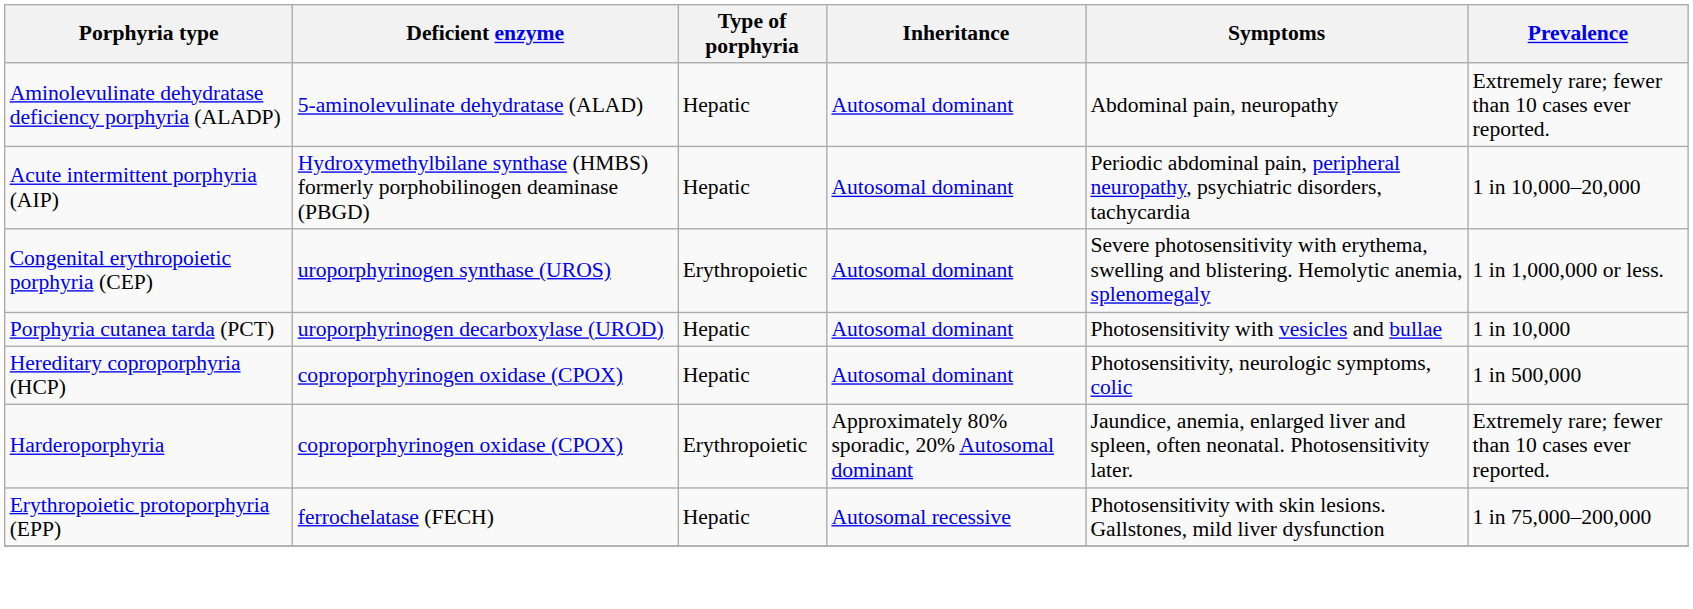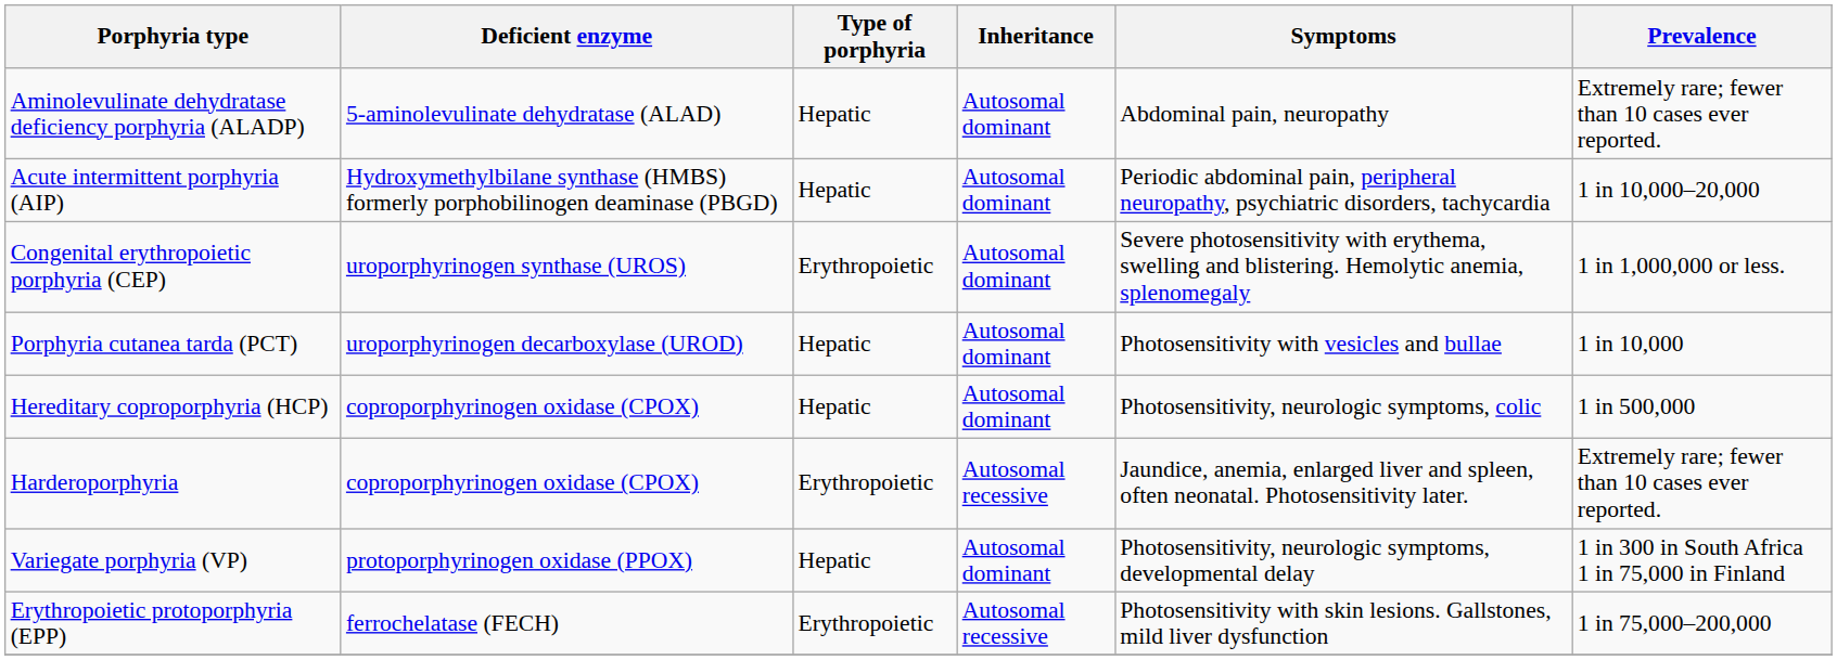Harderoporphyria | Inheritance: Approximately 80% sporadic, 20% Autosomal dominant -> Autosomal recessive
+ row: Variegate porphyria (VP) | protoporphyrinogen oxidase (PPOX) | Hepatic | Autosomal dominant | Photosensitivity, neurologic symptoms, developmental delay | 1 in 300 in South Africa 1 in 75,000 in Finland
Erythropoietic protoporphyria (EPP) | Type of porphyria: Hepatic -> Erythropoietic
